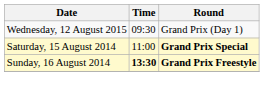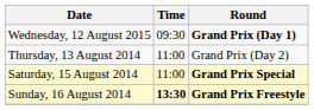Wednesday, 12 August 2015 | Round: normal -> bold
+ row: Thursday, 13 August 2014 | 11:00 | Grand Prix (Day 2)
